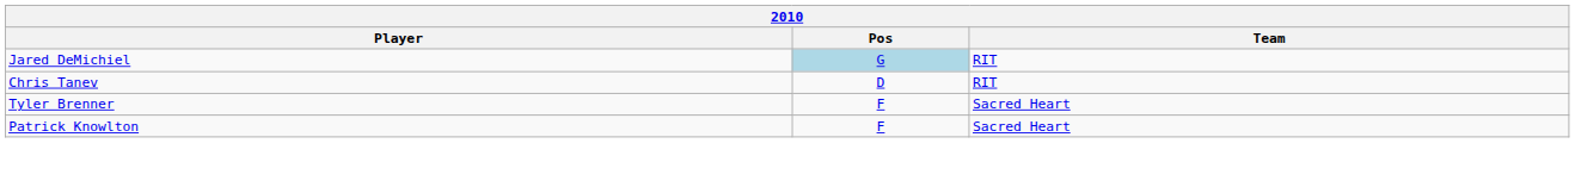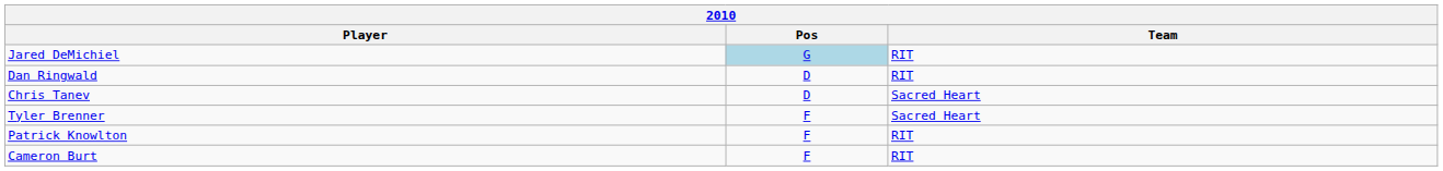+ row: Dan Ringwald | D | RIT
Chris Tanev | Team: RIT -> Sacred Heart
Patrick Knowlton | Team: Sacred Heart -> RIT
+ row: Cameron Burt | F | RIT
